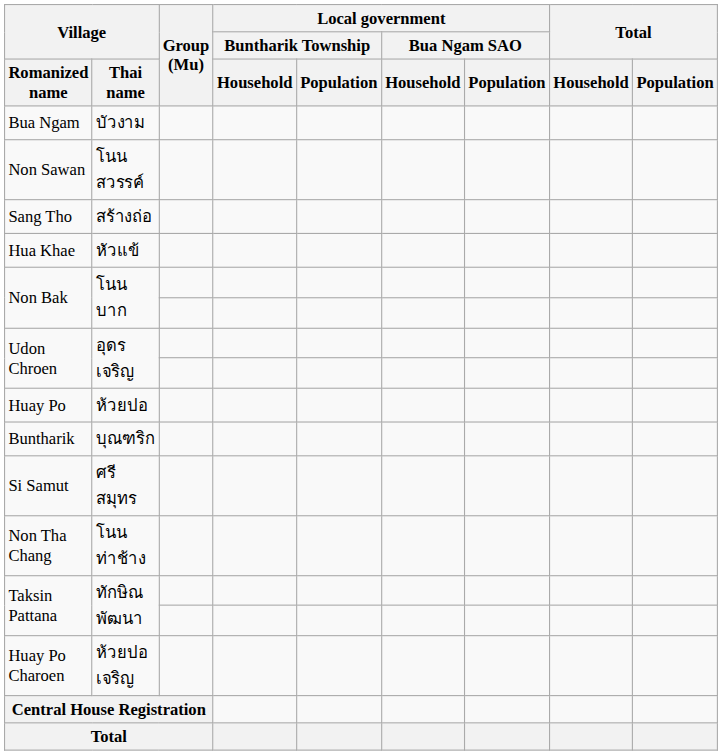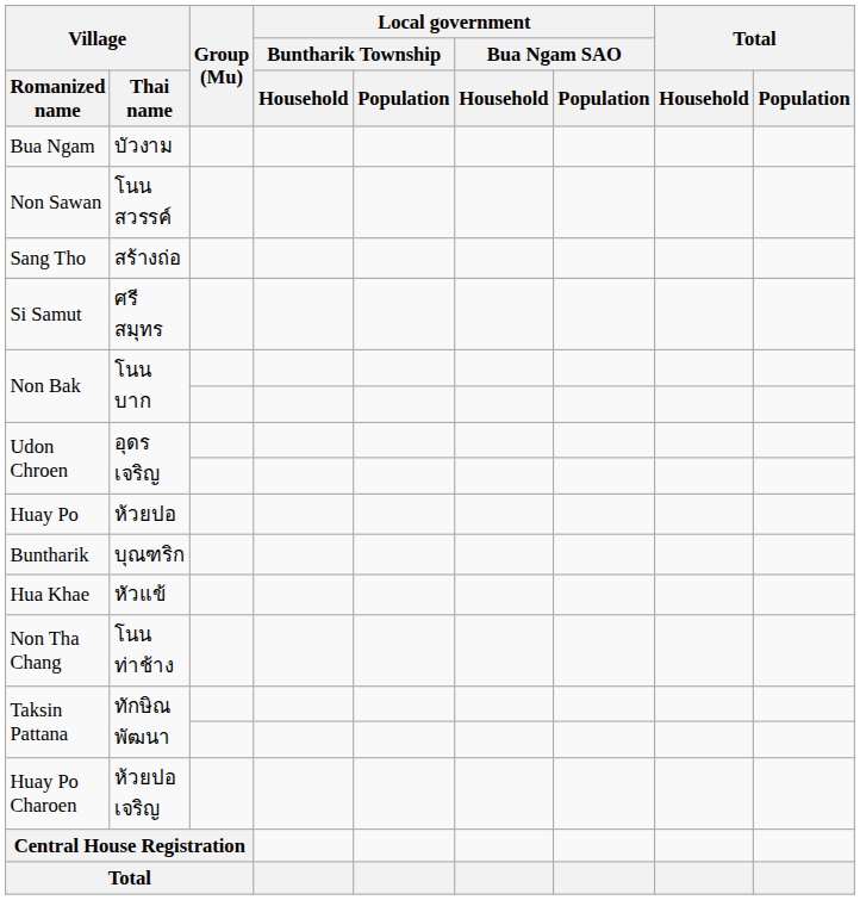rows swapped: Hua Khae <-> Si Samut
